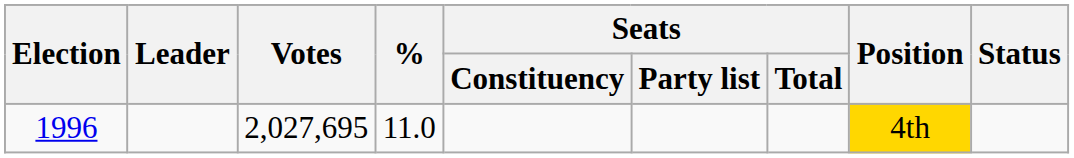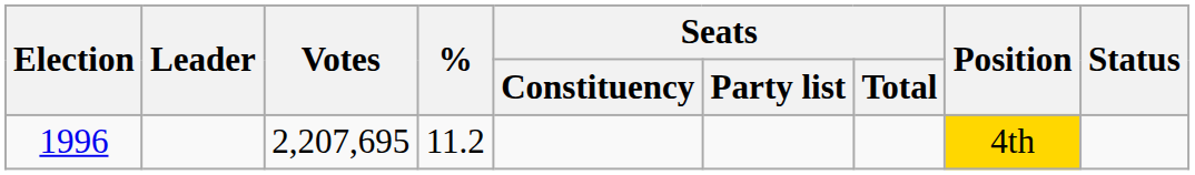1996 | Votes: 2,027,695 -> 2,207,695
1996 | %: 11.0 -> 11.2
